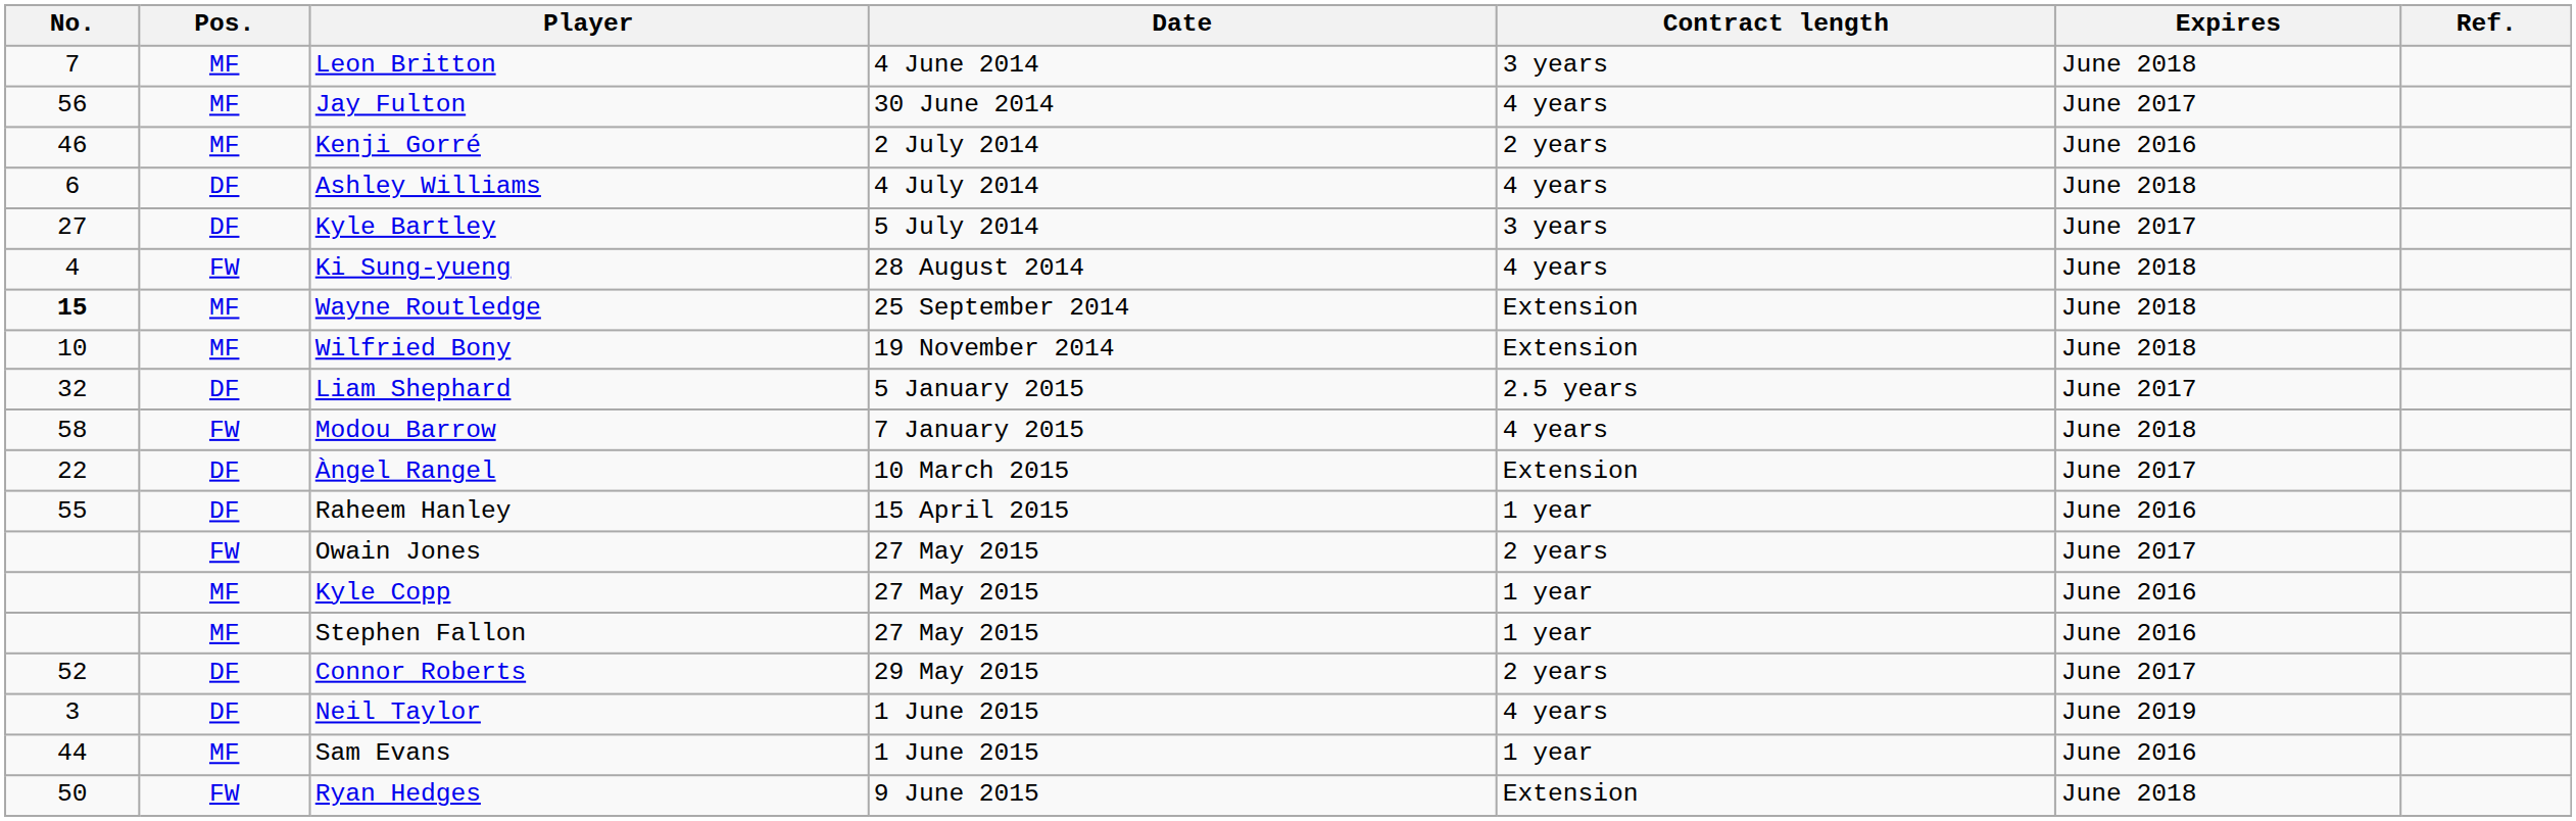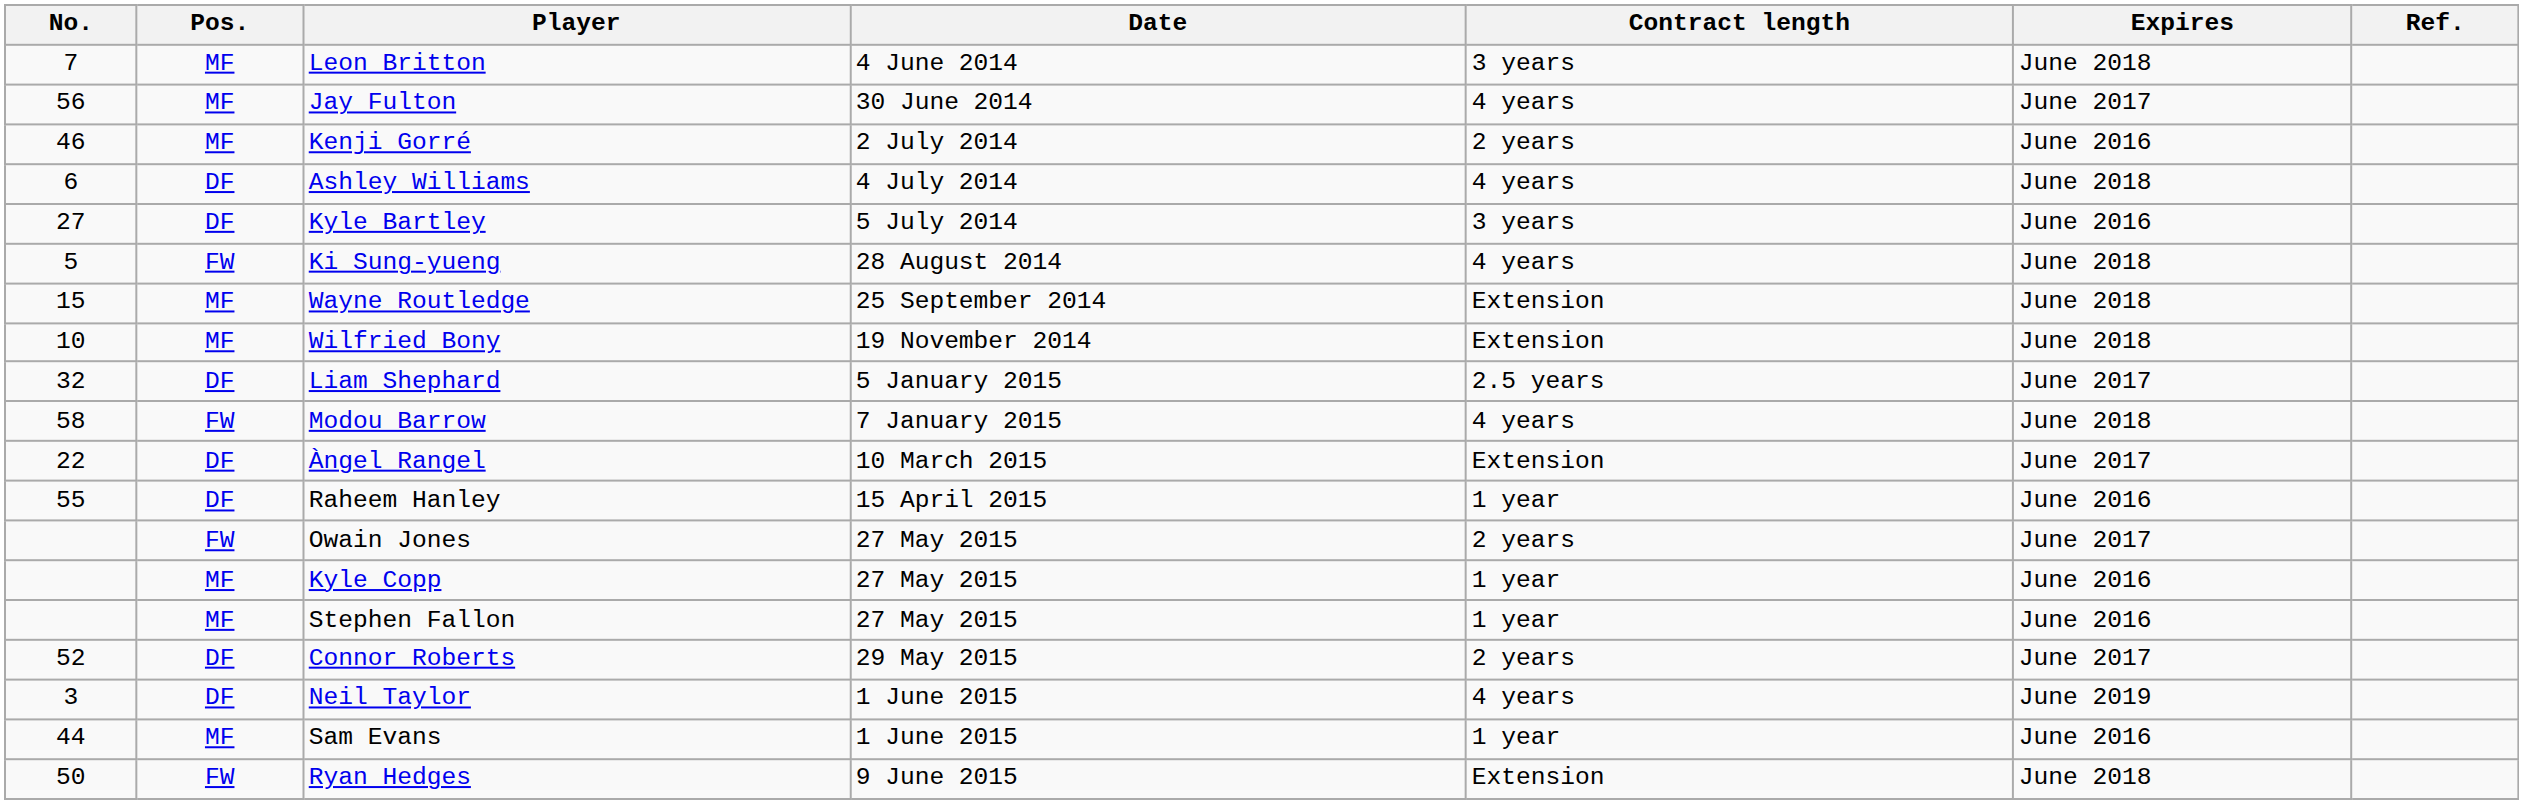Kyle Bartley | Expires: June 2017 -> June 2016
Ki Sung-yueng | No.: 4 -> 5
Wayne Routledge | No.: bold -> normal
